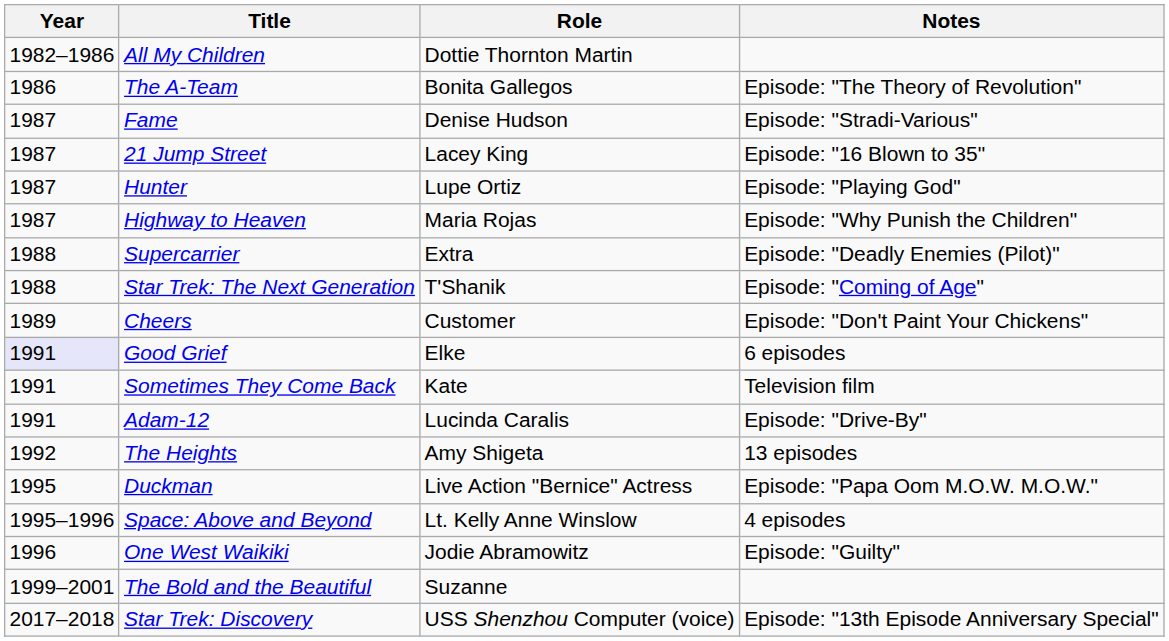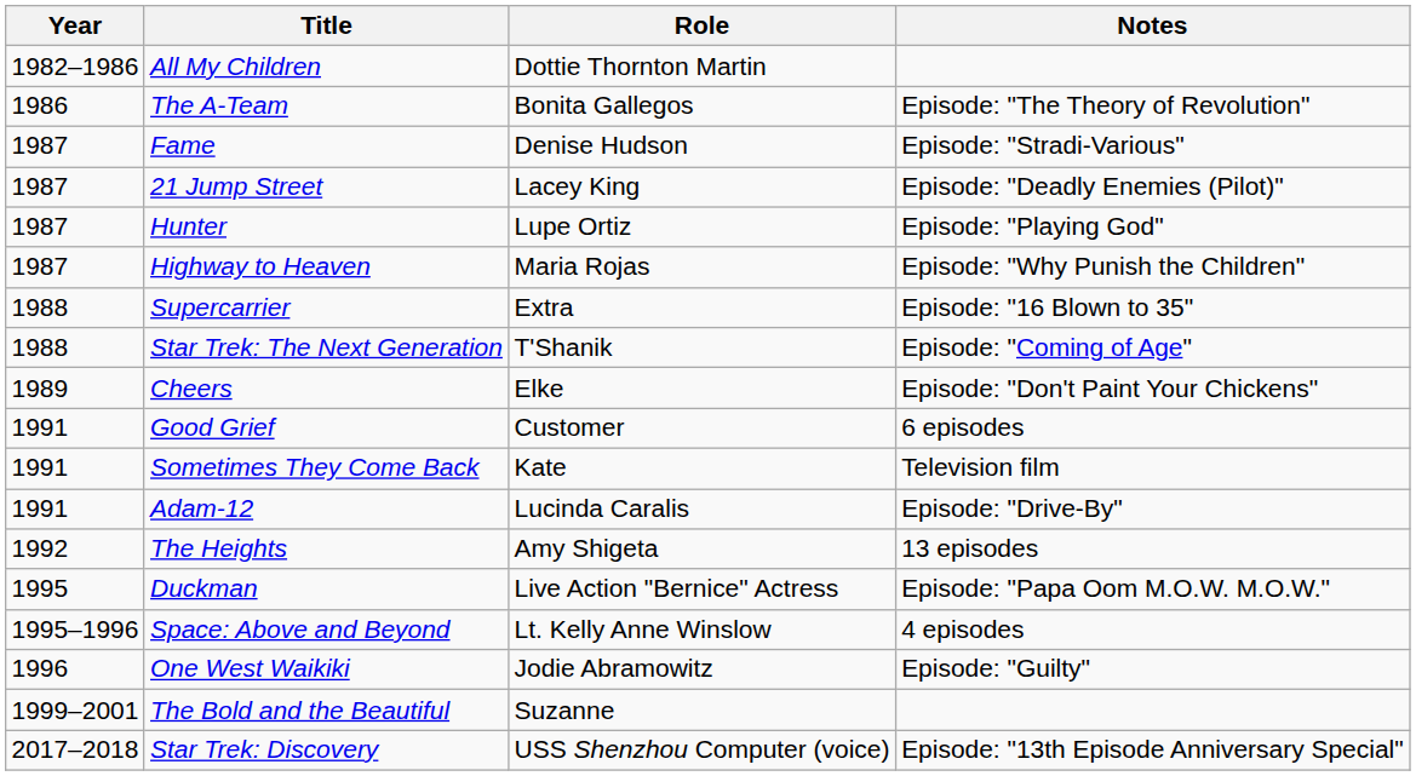21 Jump Street | Notes: Episode: "16 Blown to 35" -> Episode: "Deadly Enemies (Pilot)"
Supercarrier | Notes: Episode: "Deadly Enemies (Pilot)" -> Episode: "16 Blown to 35"
Cheers | Role: Customer -> Elke
Good Grief | Year: lavender background -> no background
Good Grief | Role: Elke -> Customer
